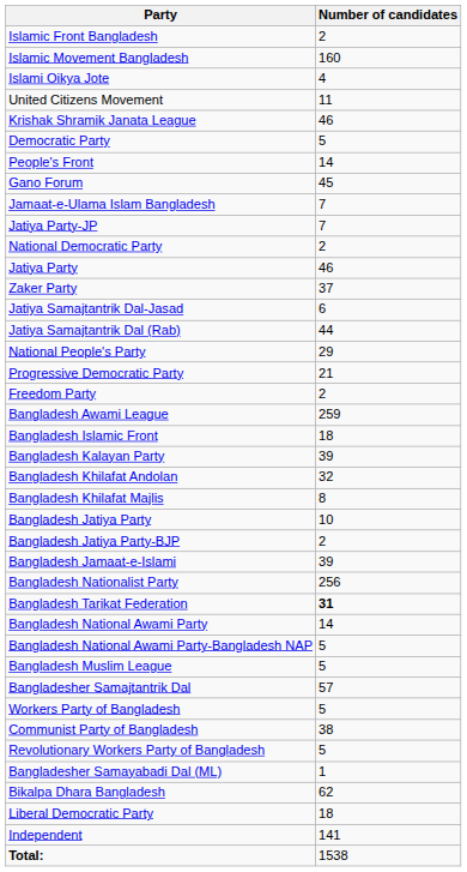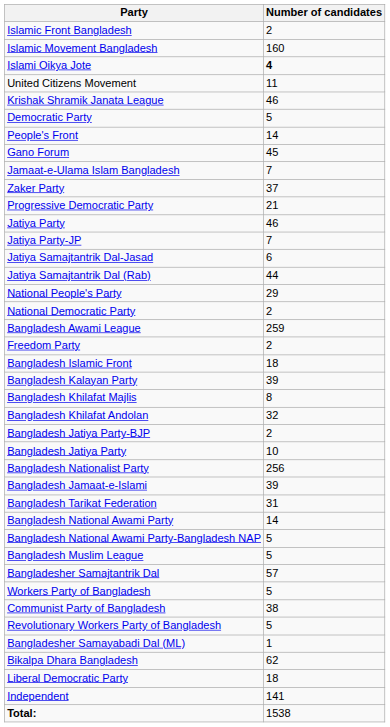Islami Oikya Jote | Number of candidates: normal -> bold
rows swapped: Zaker Party <-> Jatiya Party-JP
rows swapped: National Democratic Party <-> Progressive Democratic Party
rows swapped: Freedom Party <-> Bangladesh Awami League
rows swapped: Bangladesh Khilafat Andolan <-> Bangladesh Khilafat Majlis
rows swapped: Bangladesh Jatiya Party <-> Bangladesh Jatiya Party-BJP
rows swapped: Bangladesh Nationalist Party <-> Bangladesh Jamaat-e-Islami
Bangladesh Tarikat Federation | Number of candidates: bold -> normal
